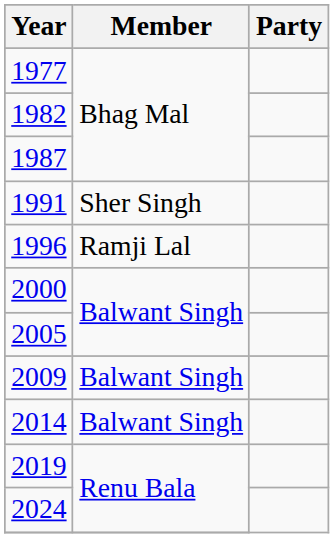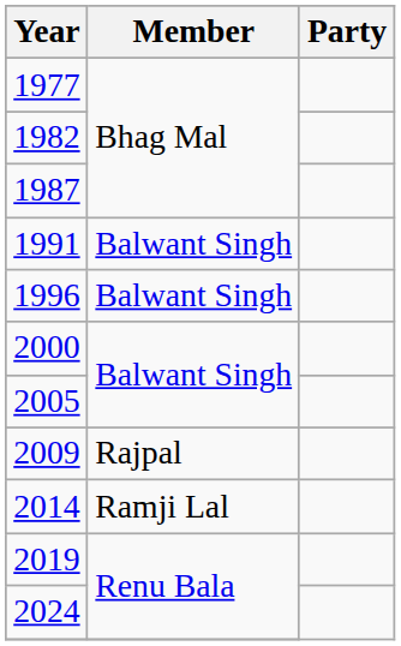1991 | Member: Sher Singh -> Balwant Singh
1996 | Member: Ramji Lal -> Balwant Singh
2009 | Member: Balwant Singh -> Rajpal
2014 | Member: Balwant Singh -> Ramji Lal
